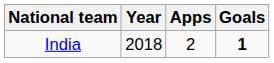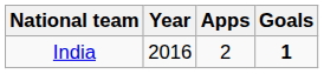India | Year: 2018 -> 2016
